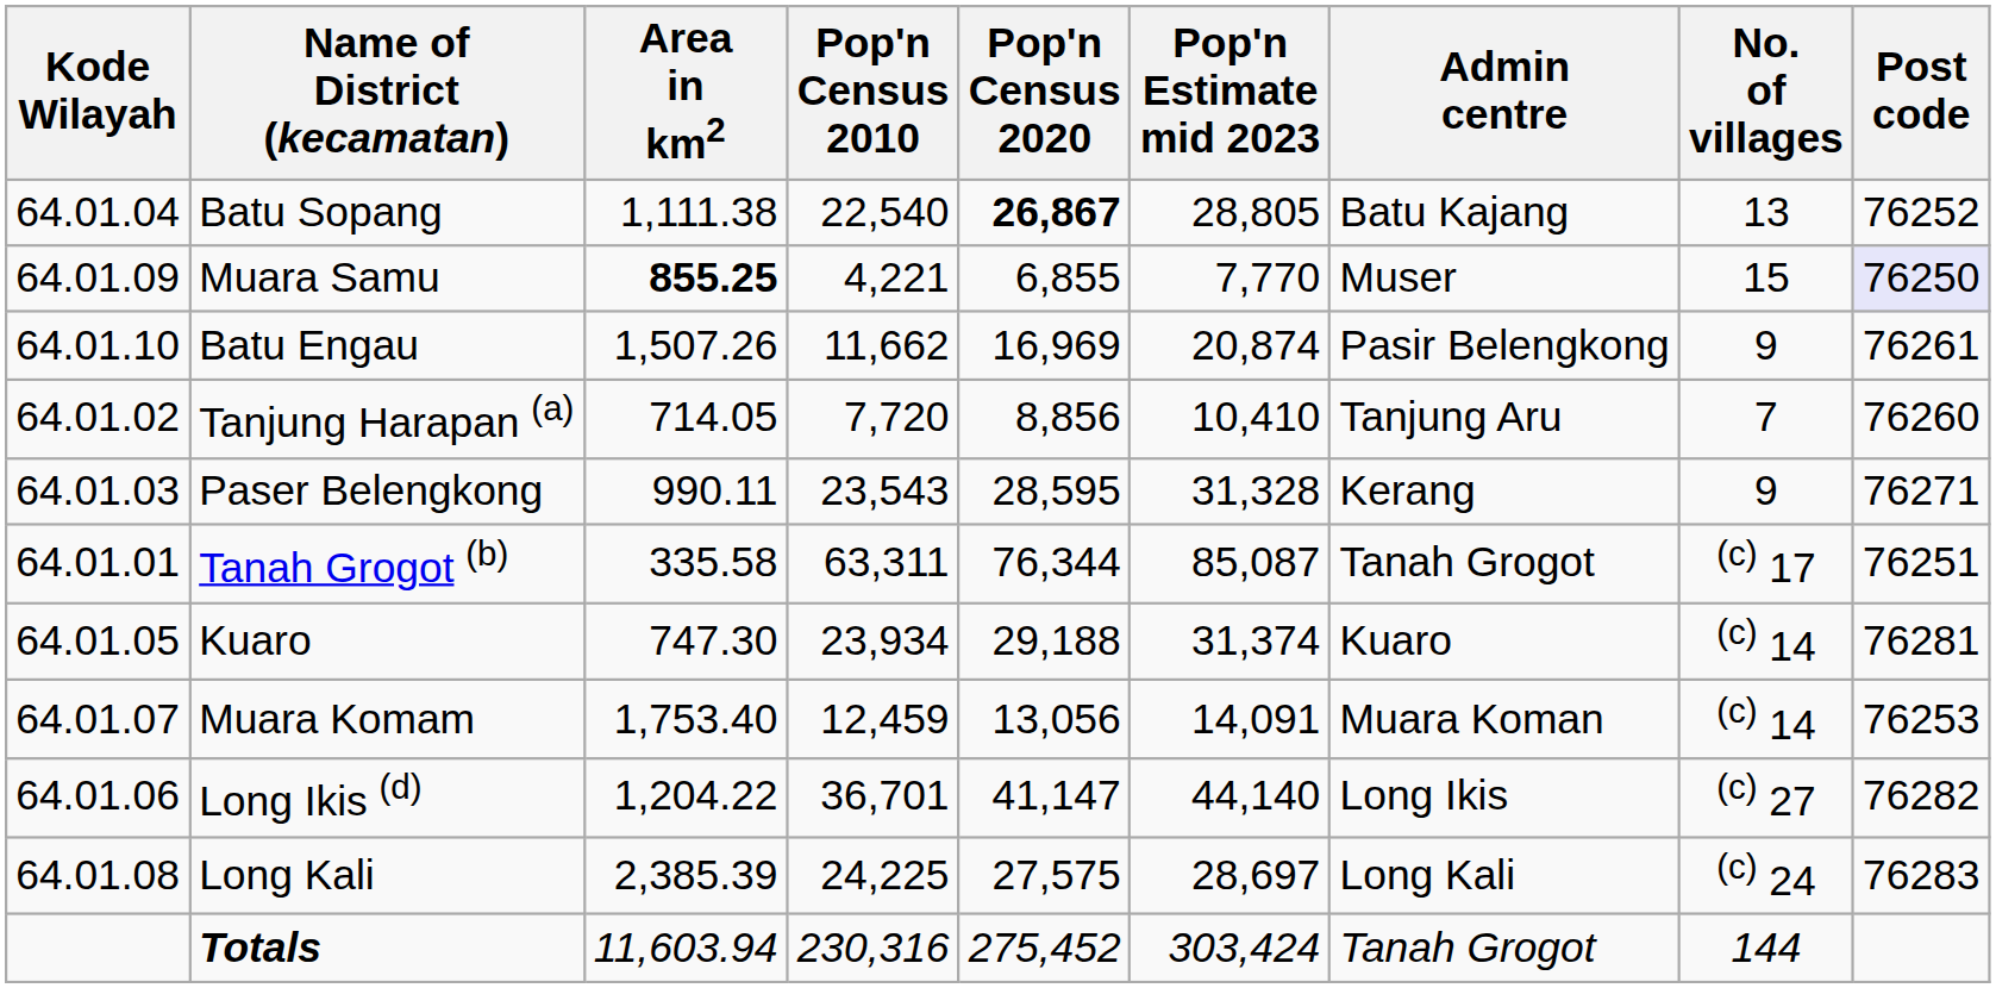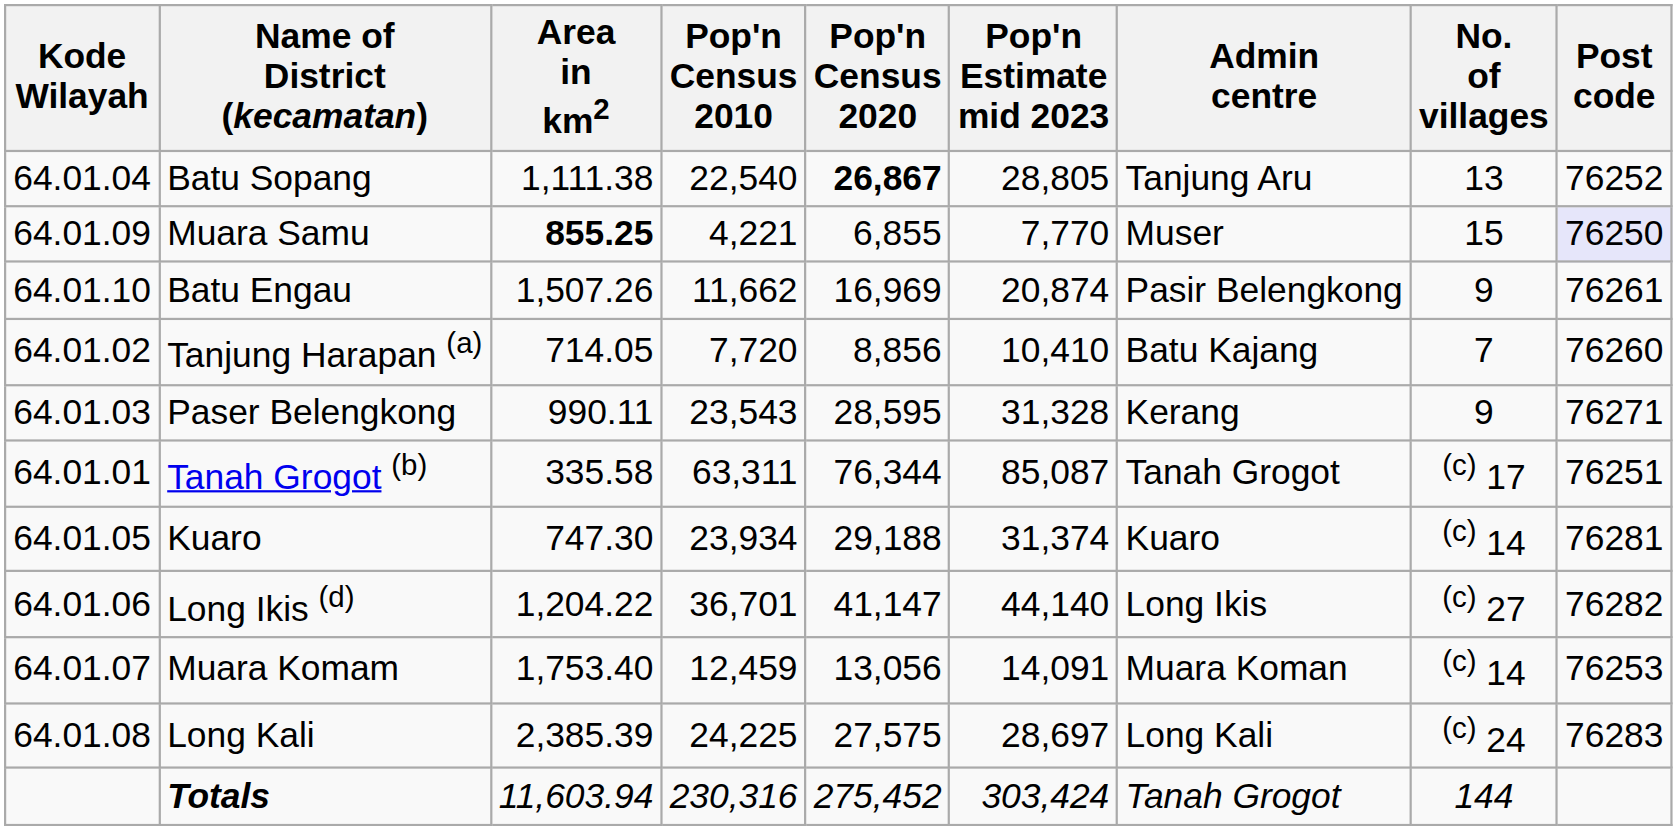Batu Sopang | Admin centre: Batu Kajang -> Tanjung Aru
Tanjung Harapan (a) | Admin centre: Tanjung Aru -> Batu Kajang
rows swapped: Long Ikis (d) <-> Muara Komam
